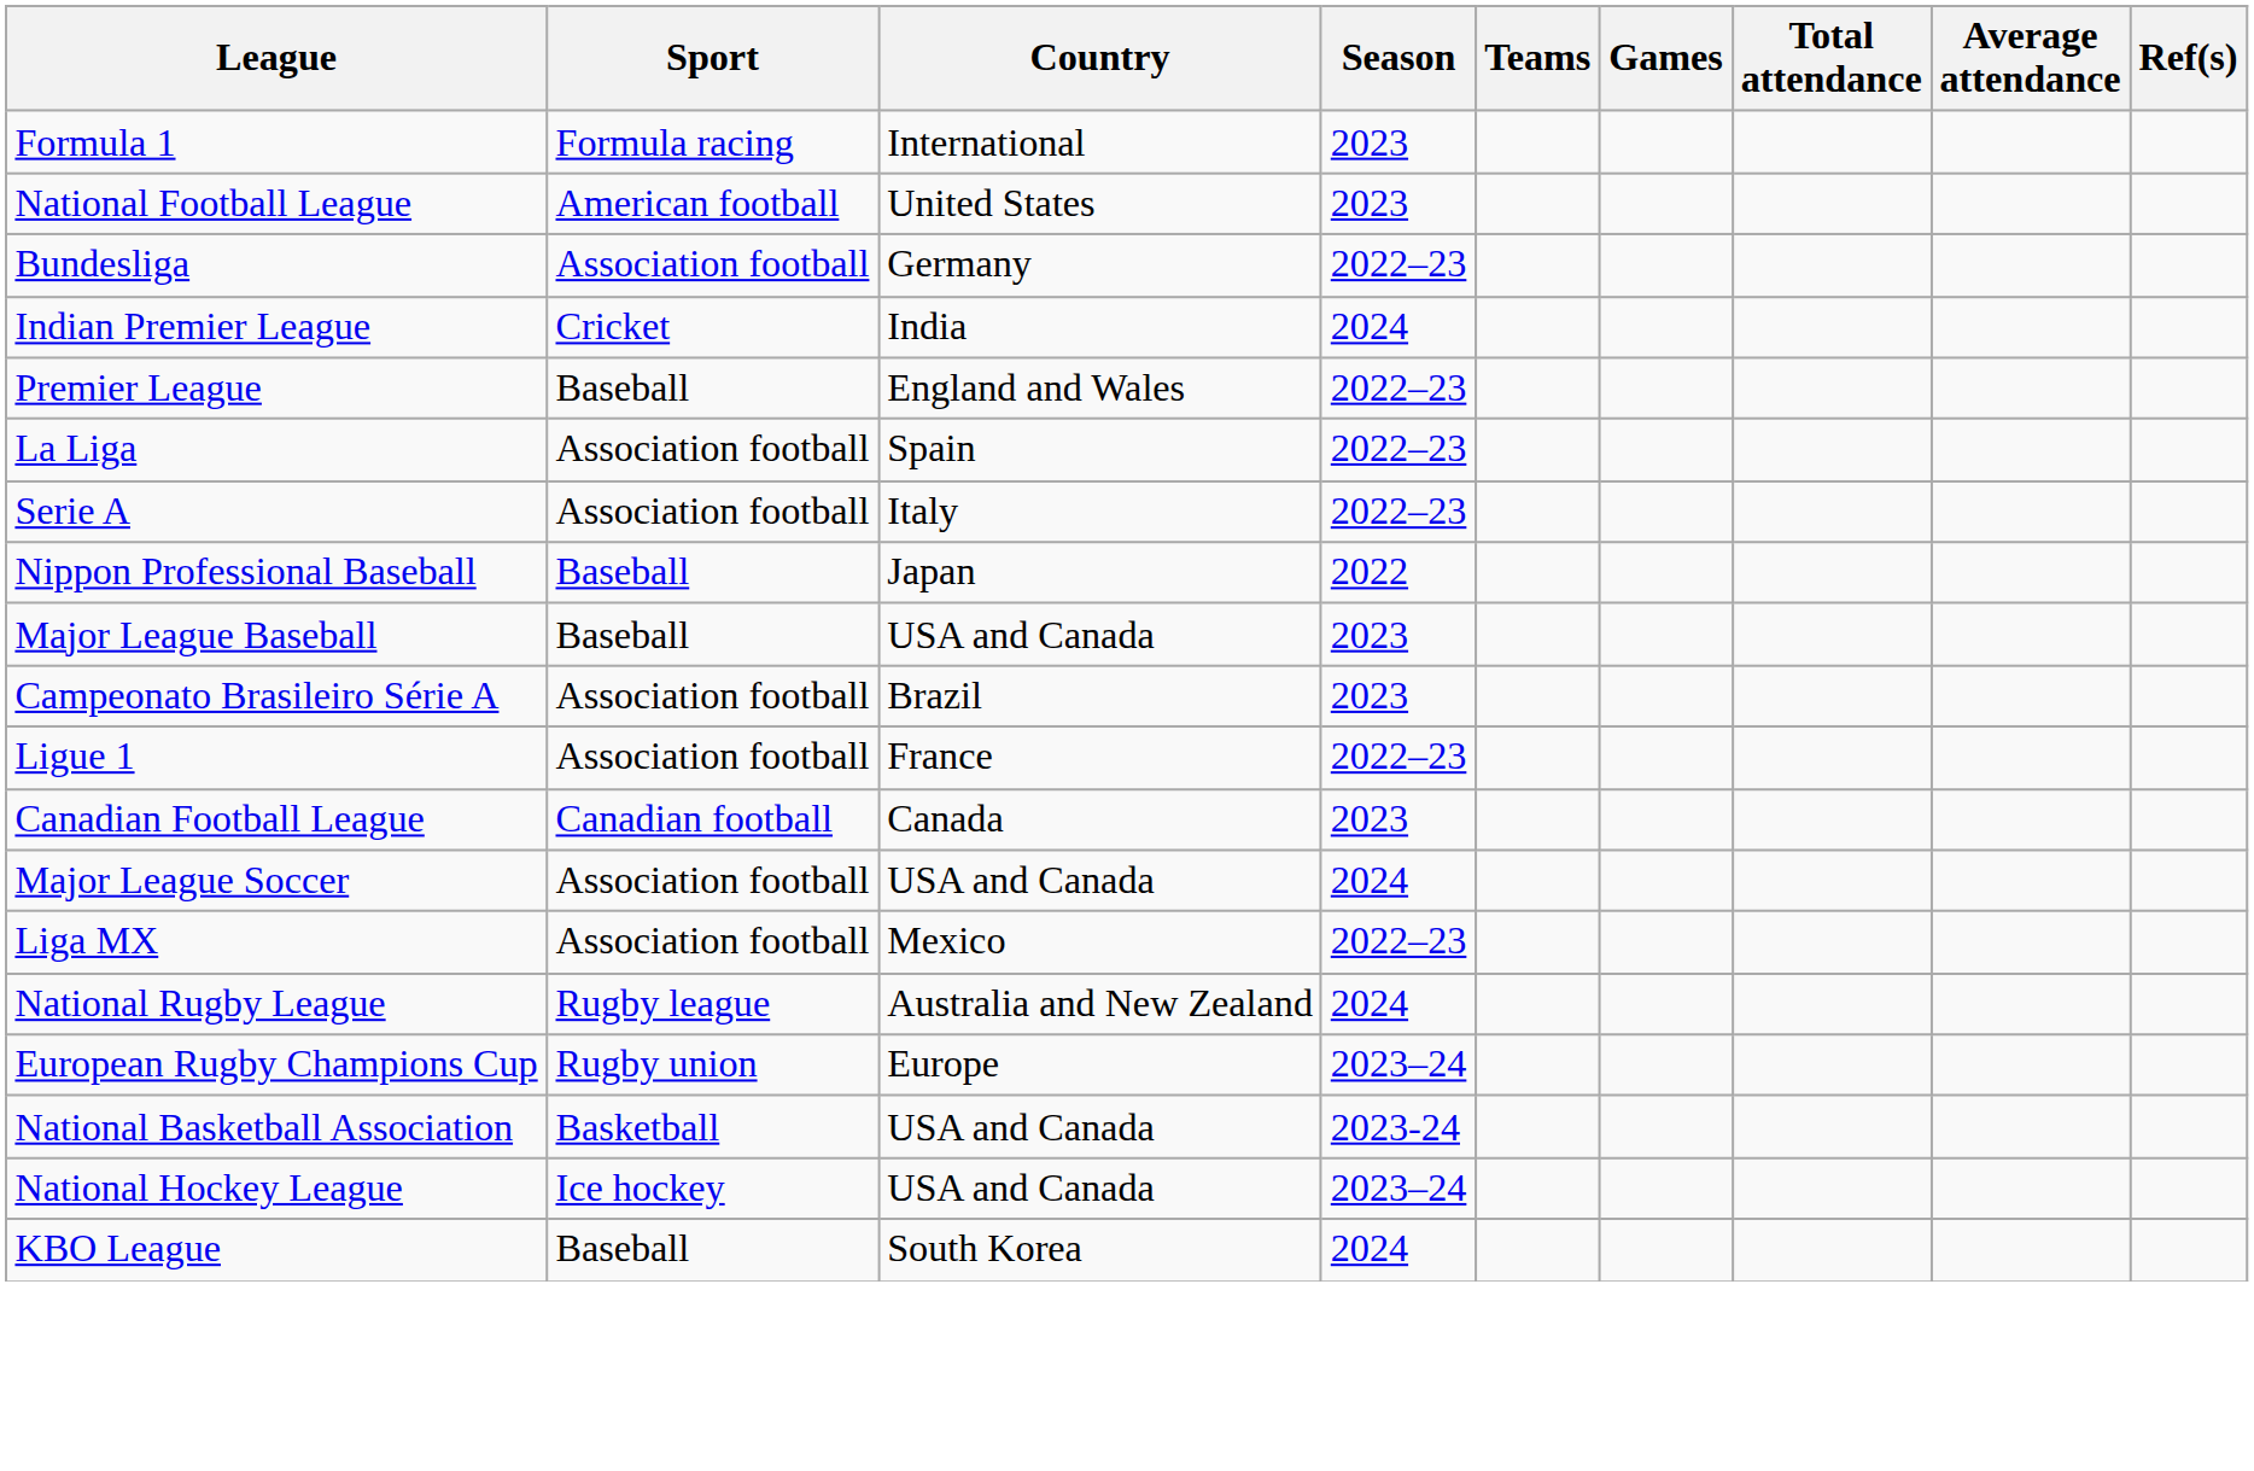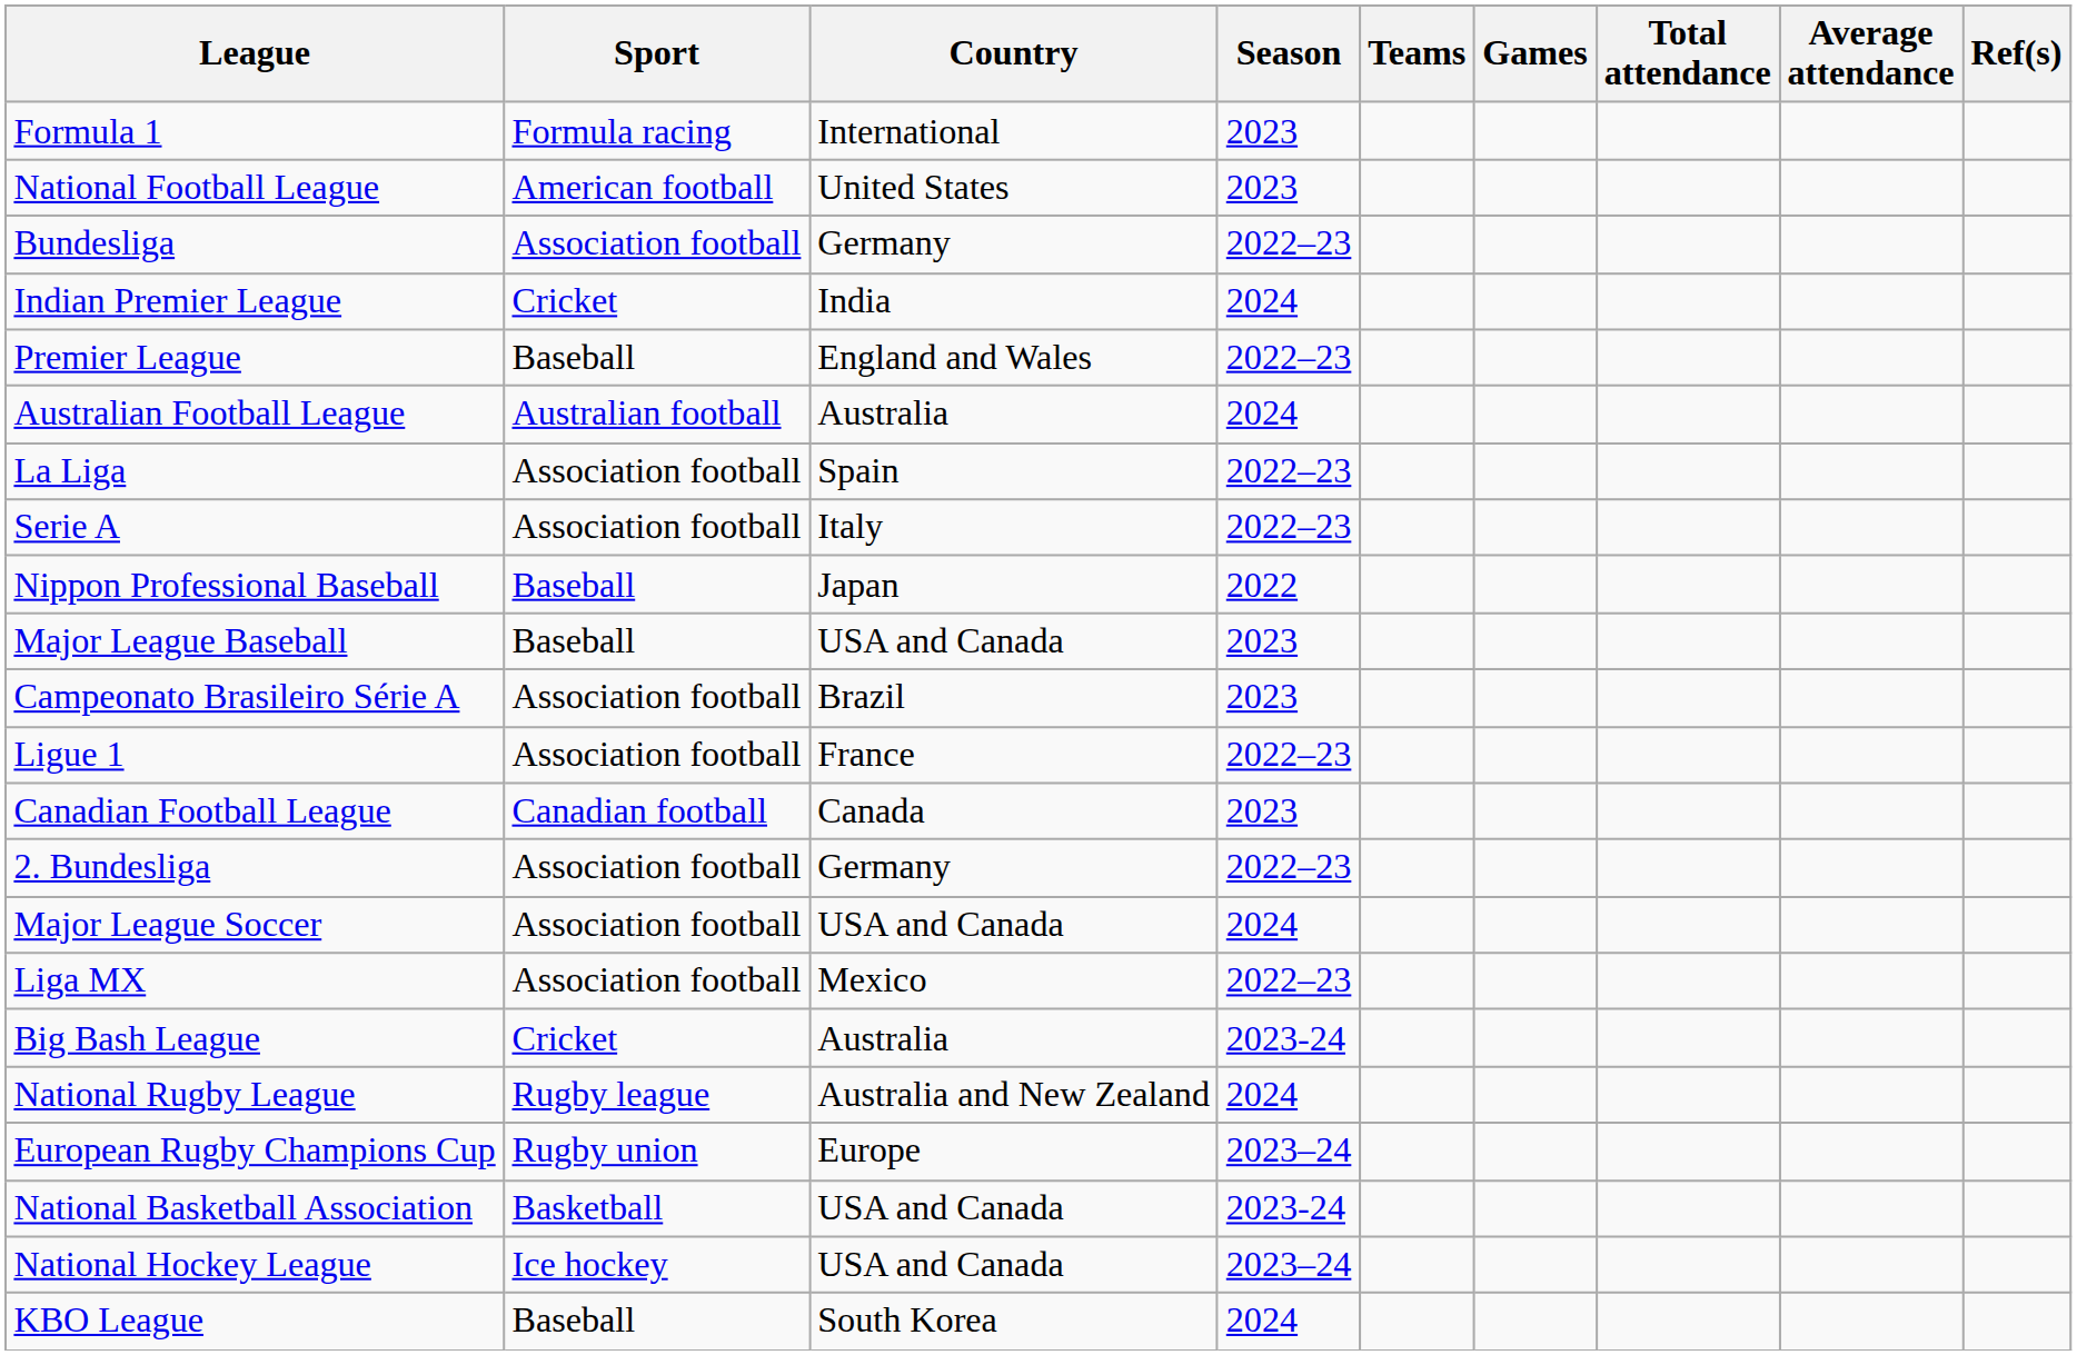+ row: Australian Football League | Australian football | Australia | 2024
+ row: 2. Bundesliga | Association football | Germany | 2022–23
+ row: Big Bash League | Cricket | Australia | 2023-24
